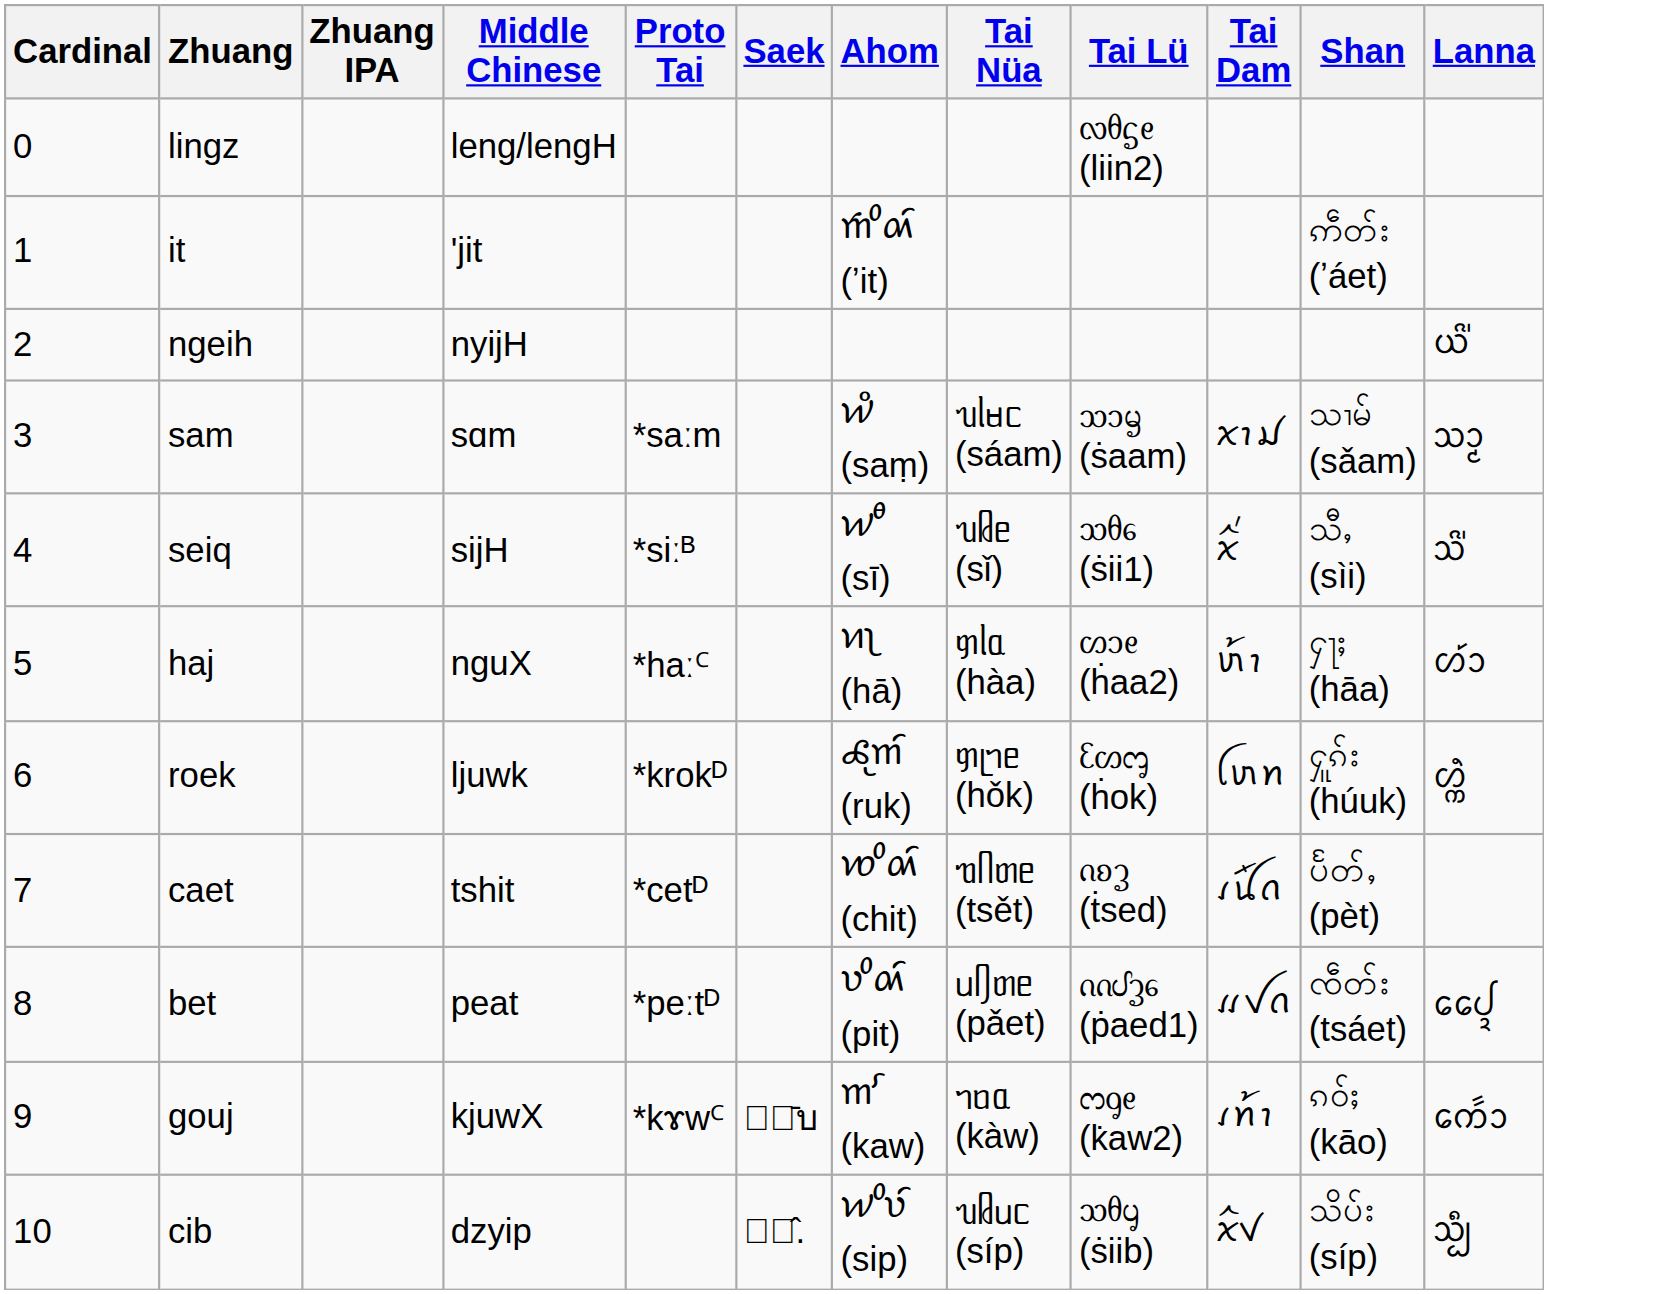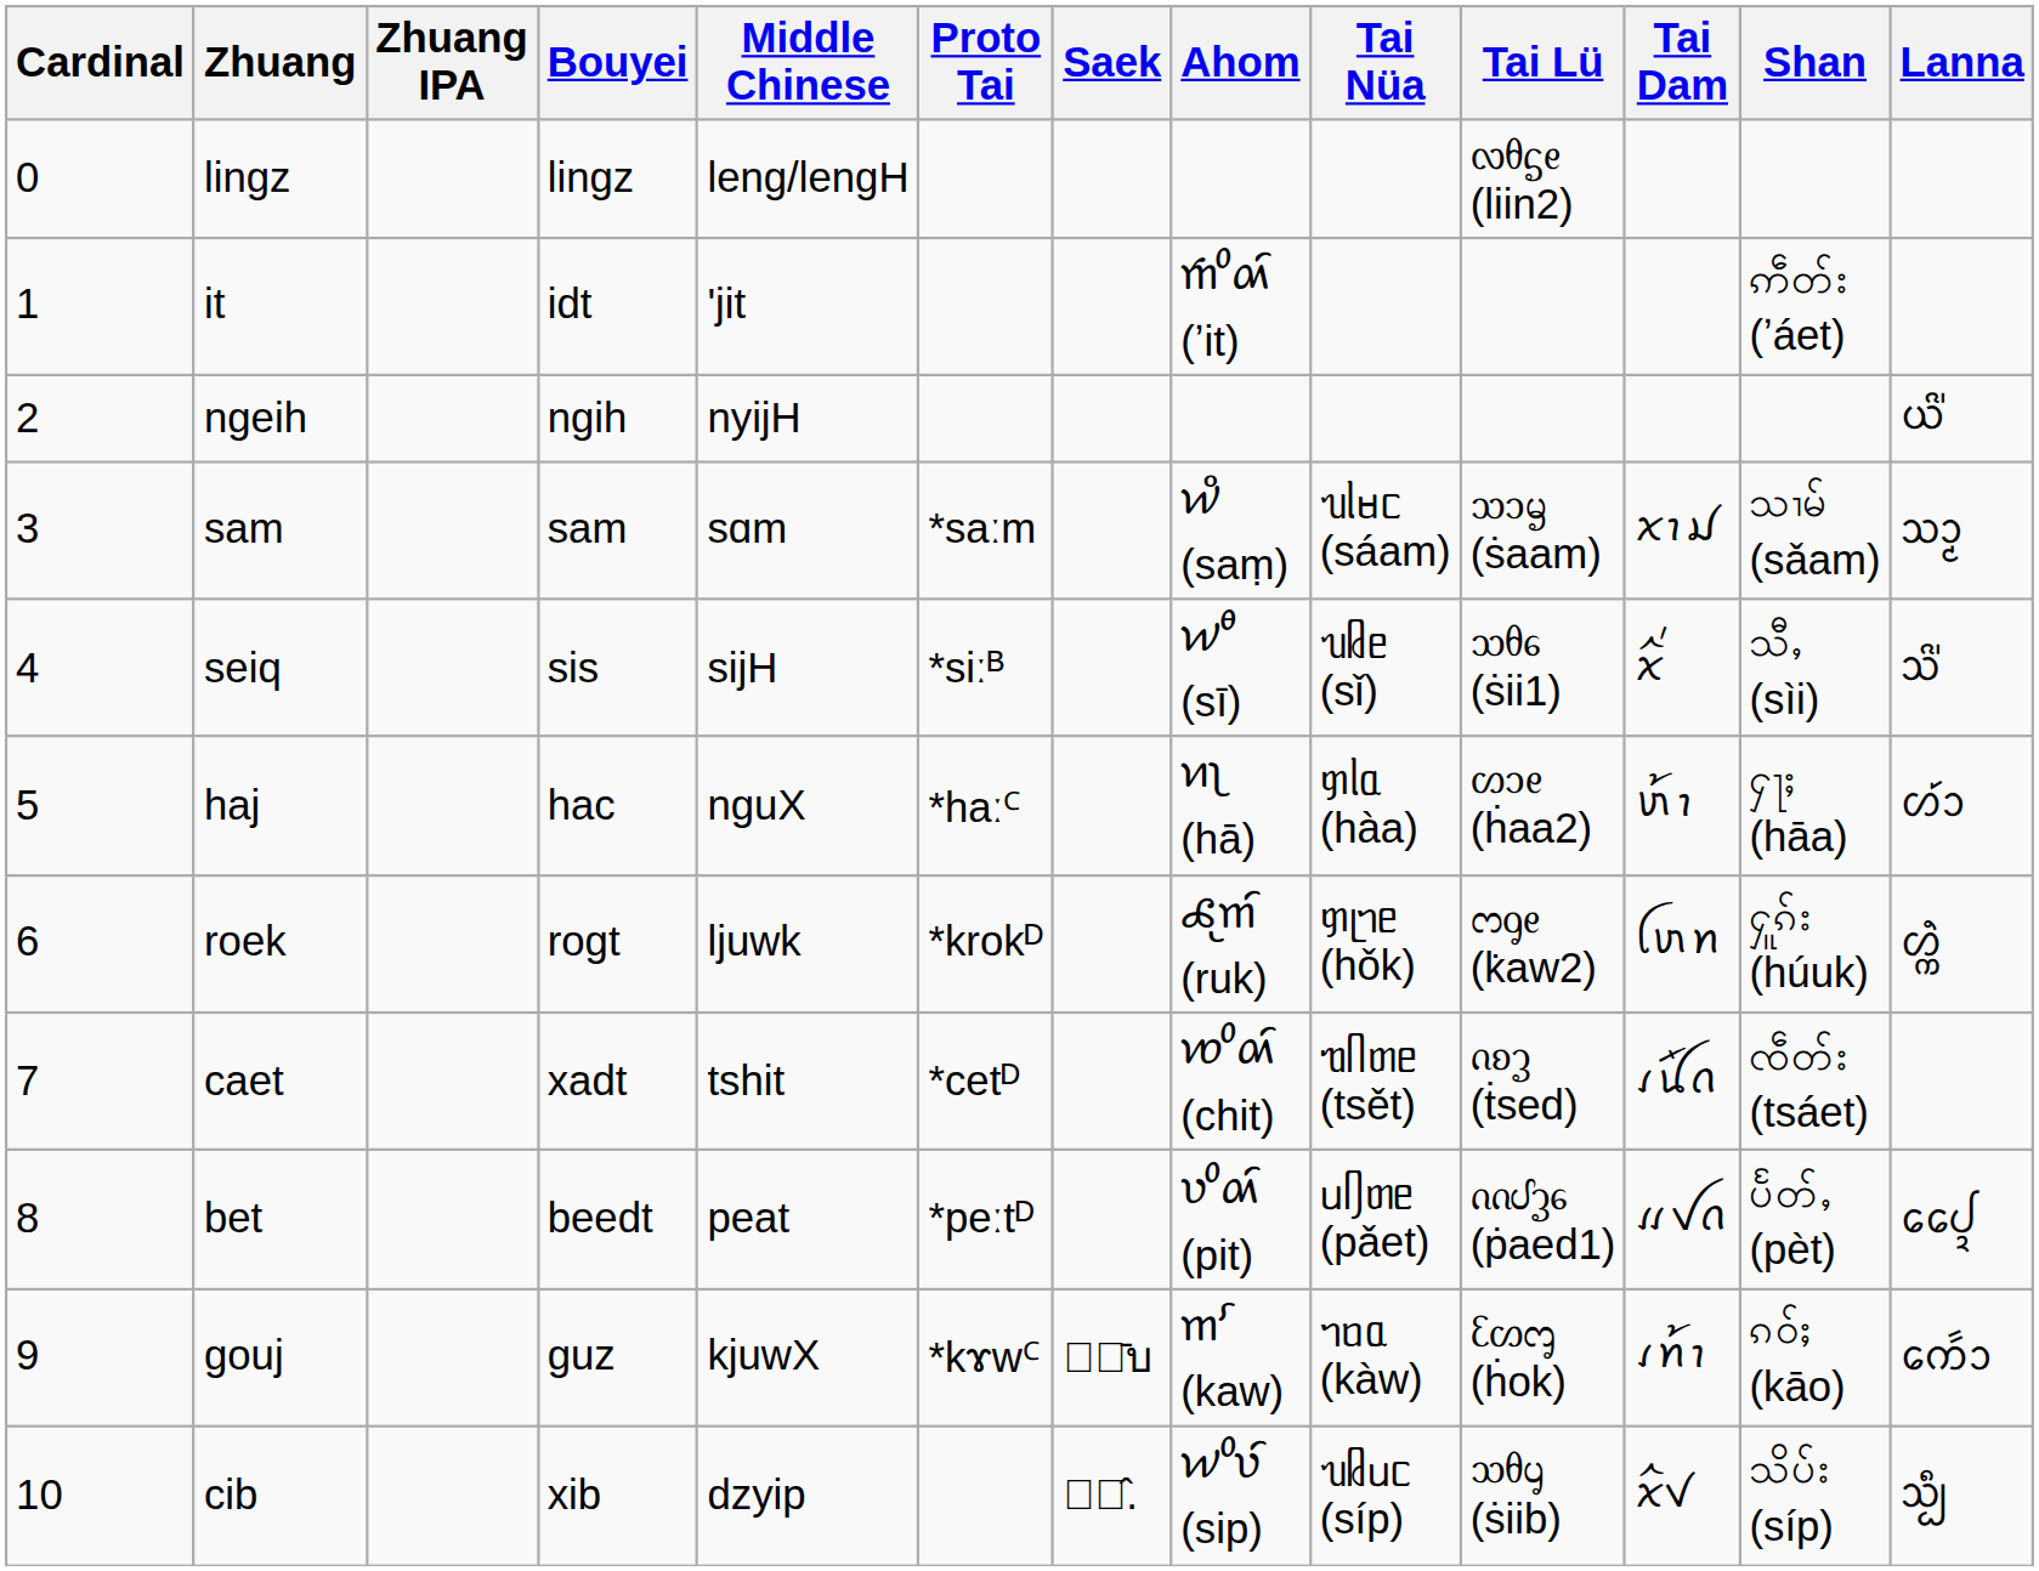+ column: Bouyei | lingz | idt | ngih | sam | sis | hac | rogt | xadt | beedt | guz | xib
roek | Tai Lü: ᦷᦠᧅ (ḣok) -> ᦂᧁᧉ (k̇aw2)
caet | Shan: ပႅတ်ႇ (pèt) -> ၸဵတ်း (tsáet)
bet | Shan: ၸဵတ်း (tsáet) -> ပႅတ်ႇ (pèt)
gouj | Tai Lü: ᦂᧁᧉ (k̇aw2) -> ᦷᦠᧅ (ḣok)
